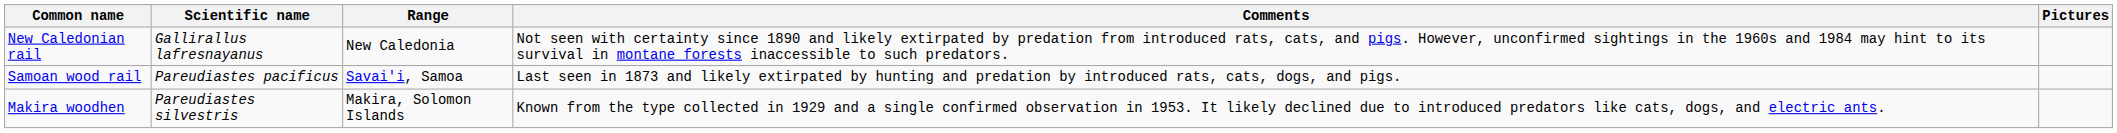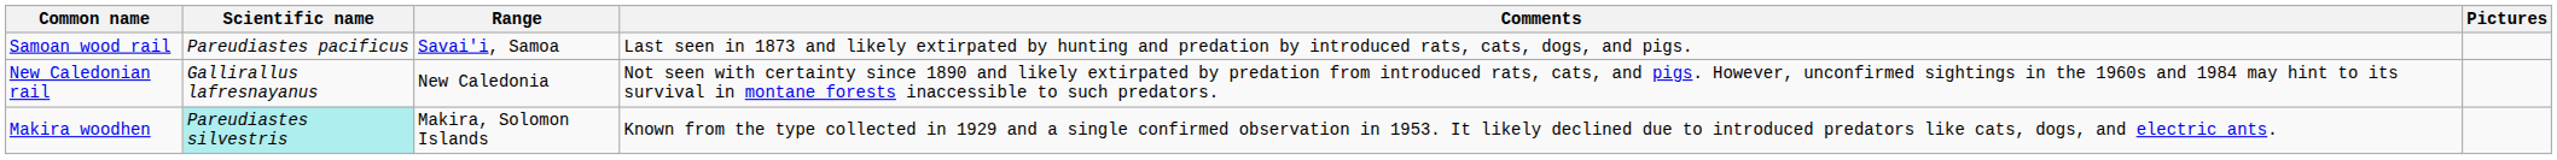rows swapped: New Caledonian rail <-> Samoan wood rail
Makira woodhen | Scientific name: no background -> paleturquoise background
